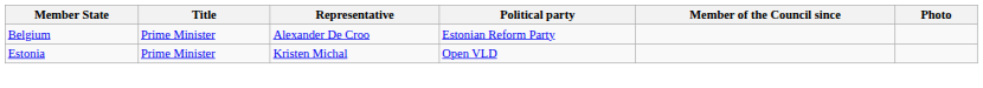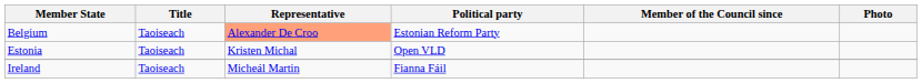Belgium | Title: Prime Minister -> Taoiseach
Belgium | Representative: no background -> lightsalmon background
Estonia | Title: Prime Minister -> Taoiseach
+ row: Ireland | Taoiseach | Micheál Martin | Fianna Fáil
